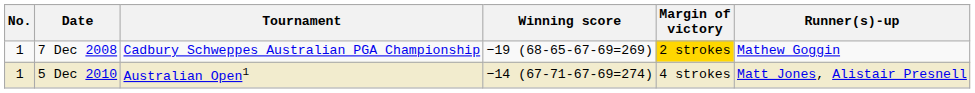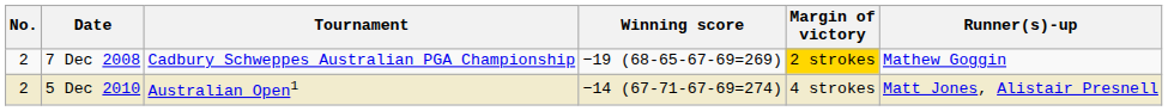7 Dec 2008 | No.: 1 -> 2
5 Dec 2010 | No.: 1 -> 2
